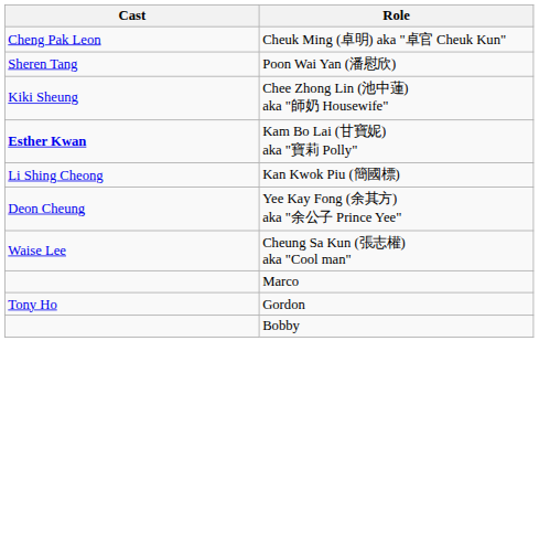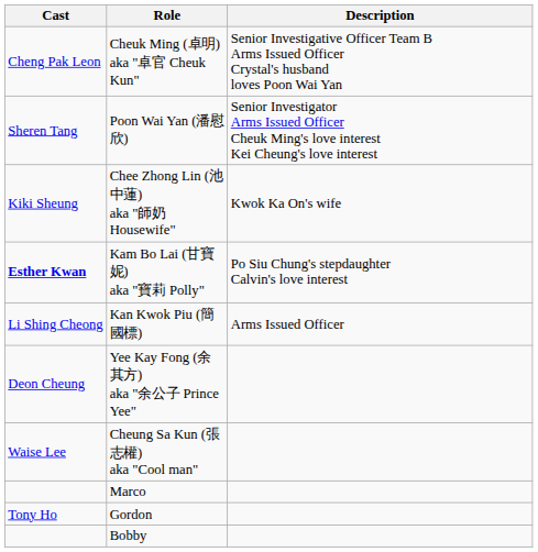+ column: Description | Senior Investigative Officer Team B Arms Issued Officer Crystal's husband loves Poon Wai Yan | Senior Investigator Arms Issued Officer Cheuk Ming's love interest Kei Cheung's love interest | Kwok Ka On's wife | Po Siu Chung's stepdaughter Calvin's love interest | Arms Issued Officer
